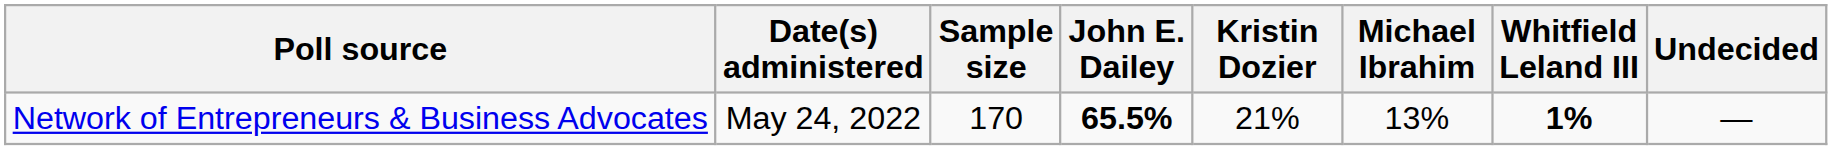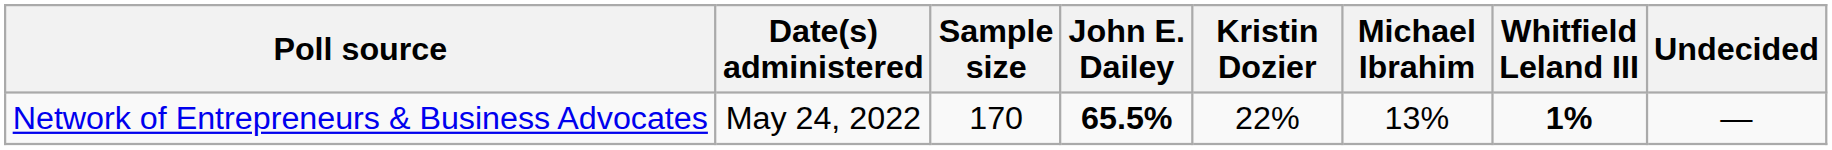Network of Entrepreneurs & Business Advocates | Kristin Dozier: 21% -> 22%
